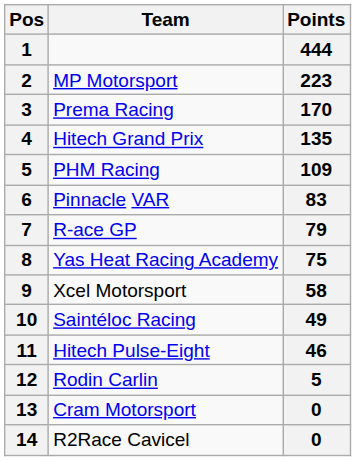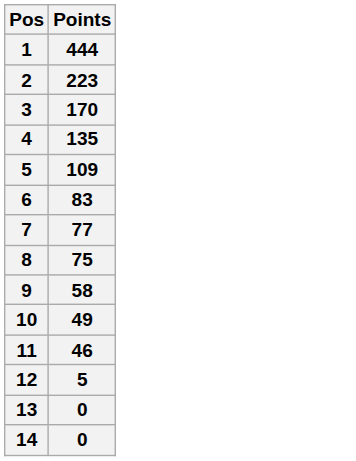- column: Team | MP Motorsport | Prema Racing | Hitech Grand Prix | PHM Racing | Pinnacle VAR | R-ace GP | Yas Heat Racing Academy | Xcel Motorsport | Saintéloc Racing | Hitech Pulse-Eight | Rodin Carlin | Cram Motorsport | R2Race Cavicel
7 | Points: 79 -> 77
